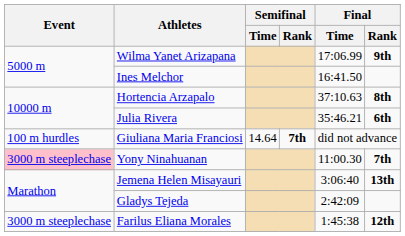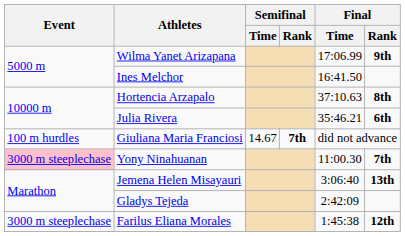Giuliana Maria Franciosi | Semifinal / Time: 14.64 -> 14.67
